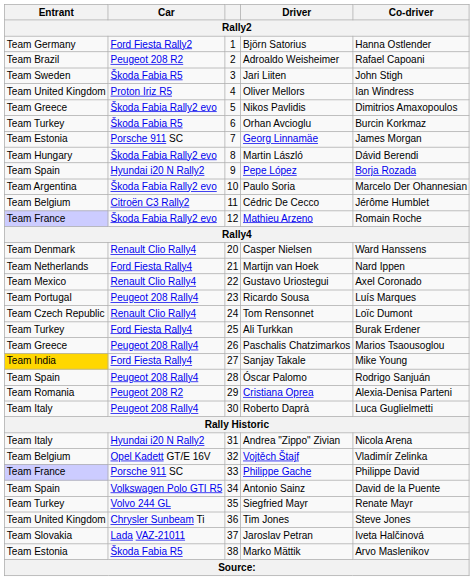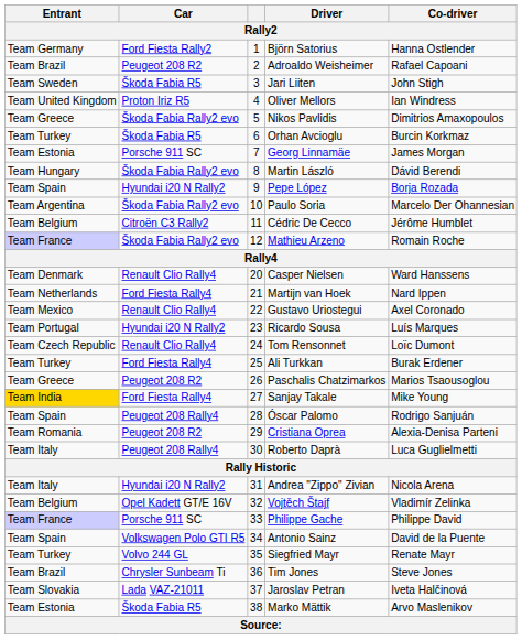Ricardo Sousa | Car: Peugeot 208 Rally4 -> Hyundai i20 N Rally2
Paschalis Chatzimarkos | Car: Peugeot 208 Rally4 -> Peugeot 208 R2
Tim Jones | Entrant: Team United Kingdom -> Team Brazil
